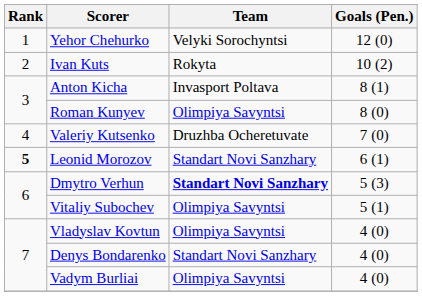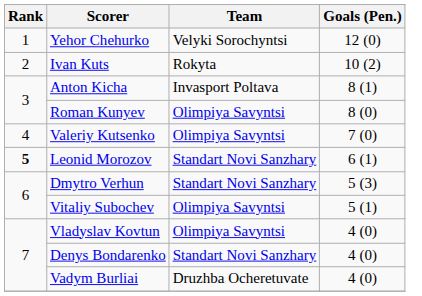Valeriy Kutsenko | Team: Druzhba Ocheretuvate -> Olimpiya Savyntsi
Dmytro Verhun | Team: bold -> normal
Vadym Burliai | Team: Olimpiya Savyntsi -> Druzhba Ocheretuvate
